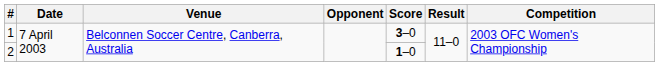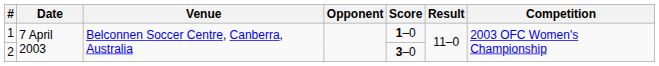1 | Score: 3–0 -> 1–0
2 | Score: 1–0 -> 3–0
